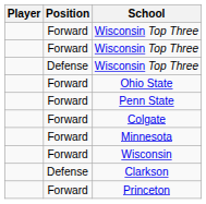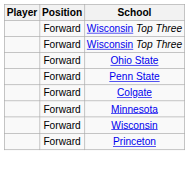- row: Defense | Wisconsin Top Three
- row: Defense | Clarkson
